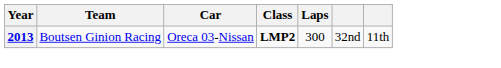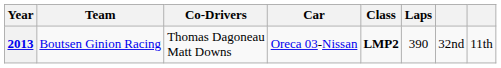+ column: Co-Drivers | Thomas Dagoneau Matt Downs
2013 | Laps: 300 -> 390
